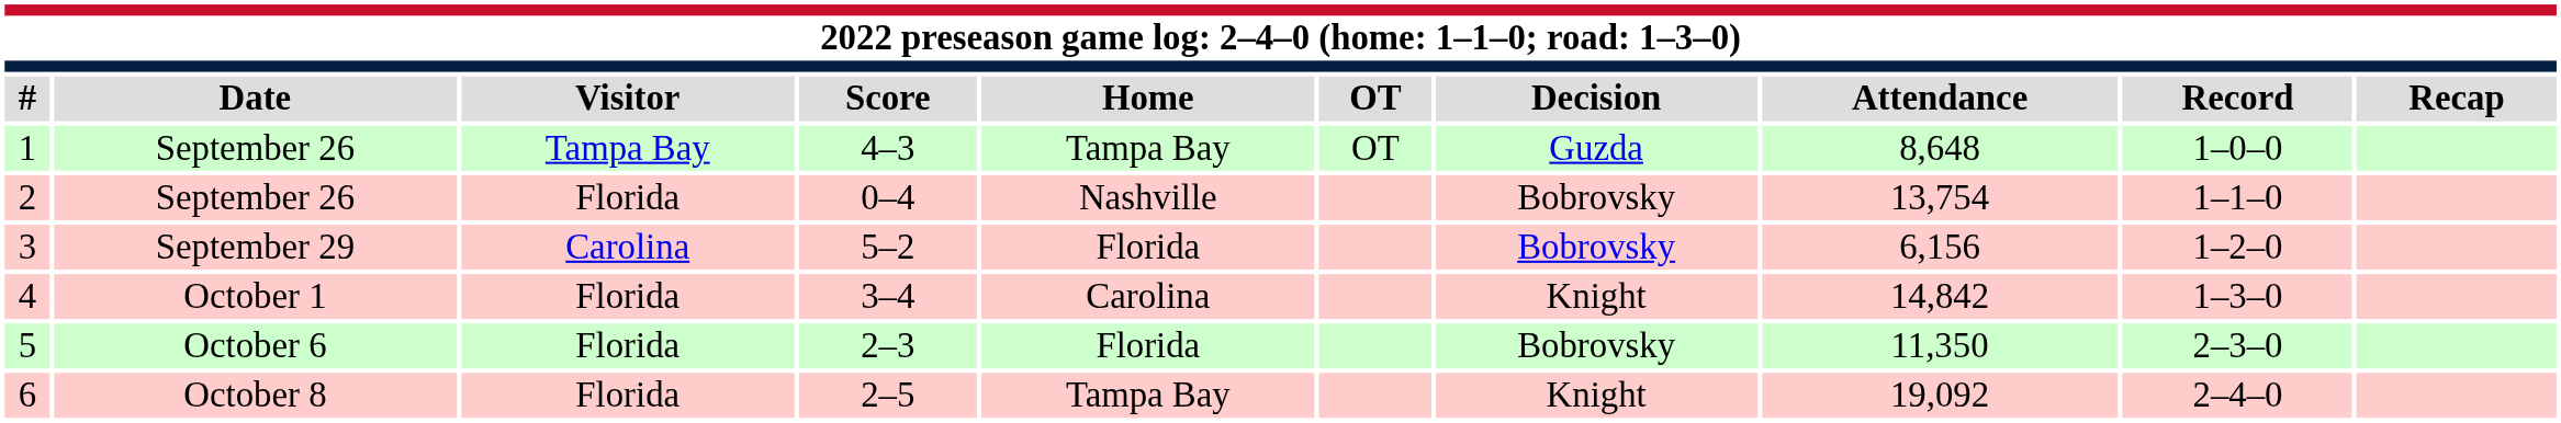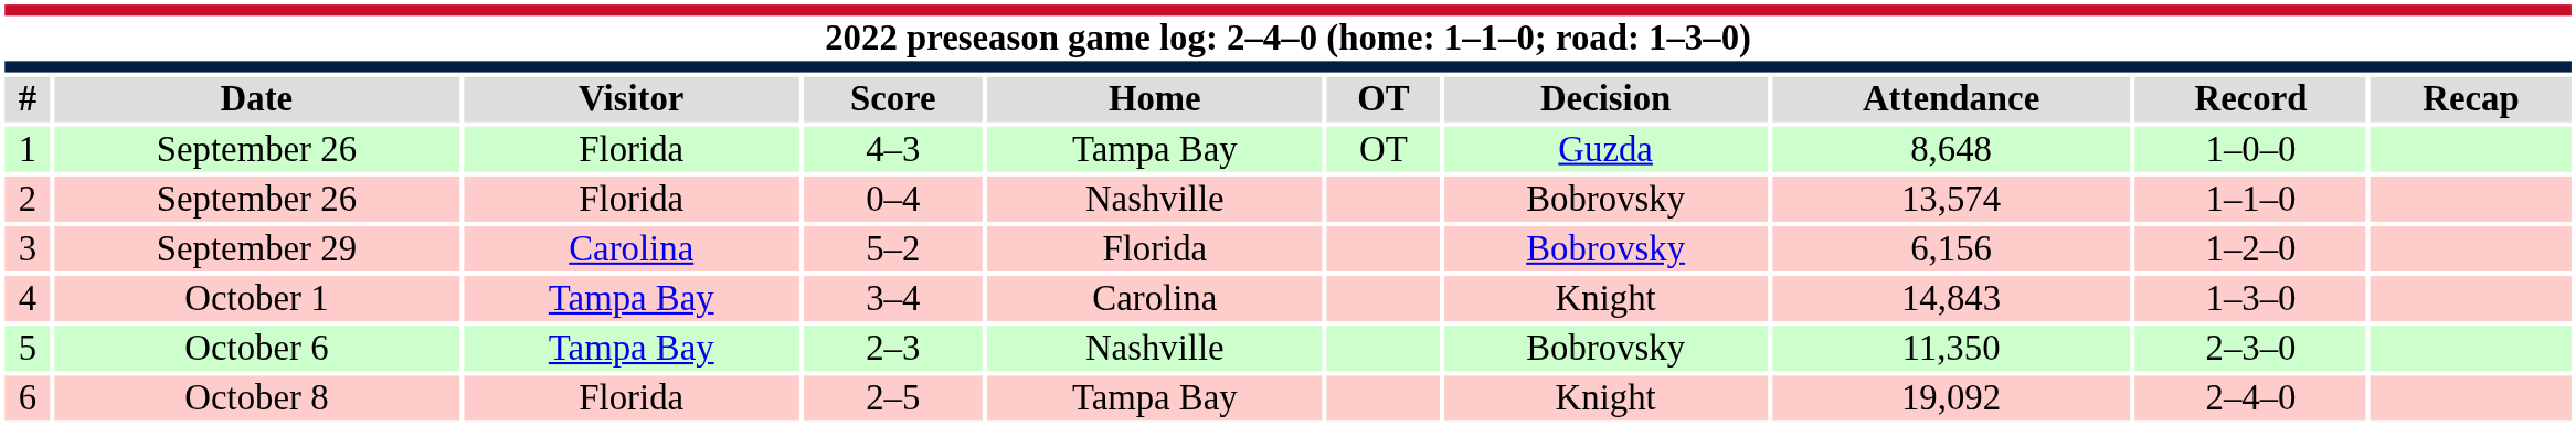1 | Visitor: Tampa Bay -> Florida
2 | Attendance: 13,754 -> 13,574
4 | Visitor: Florida -> Tampa Bay
4 | Attendance: 14,842 -> 14,843
5 | Visitor: Florida -> Tampa Bay
5 | Home: Florida -> Nashville
